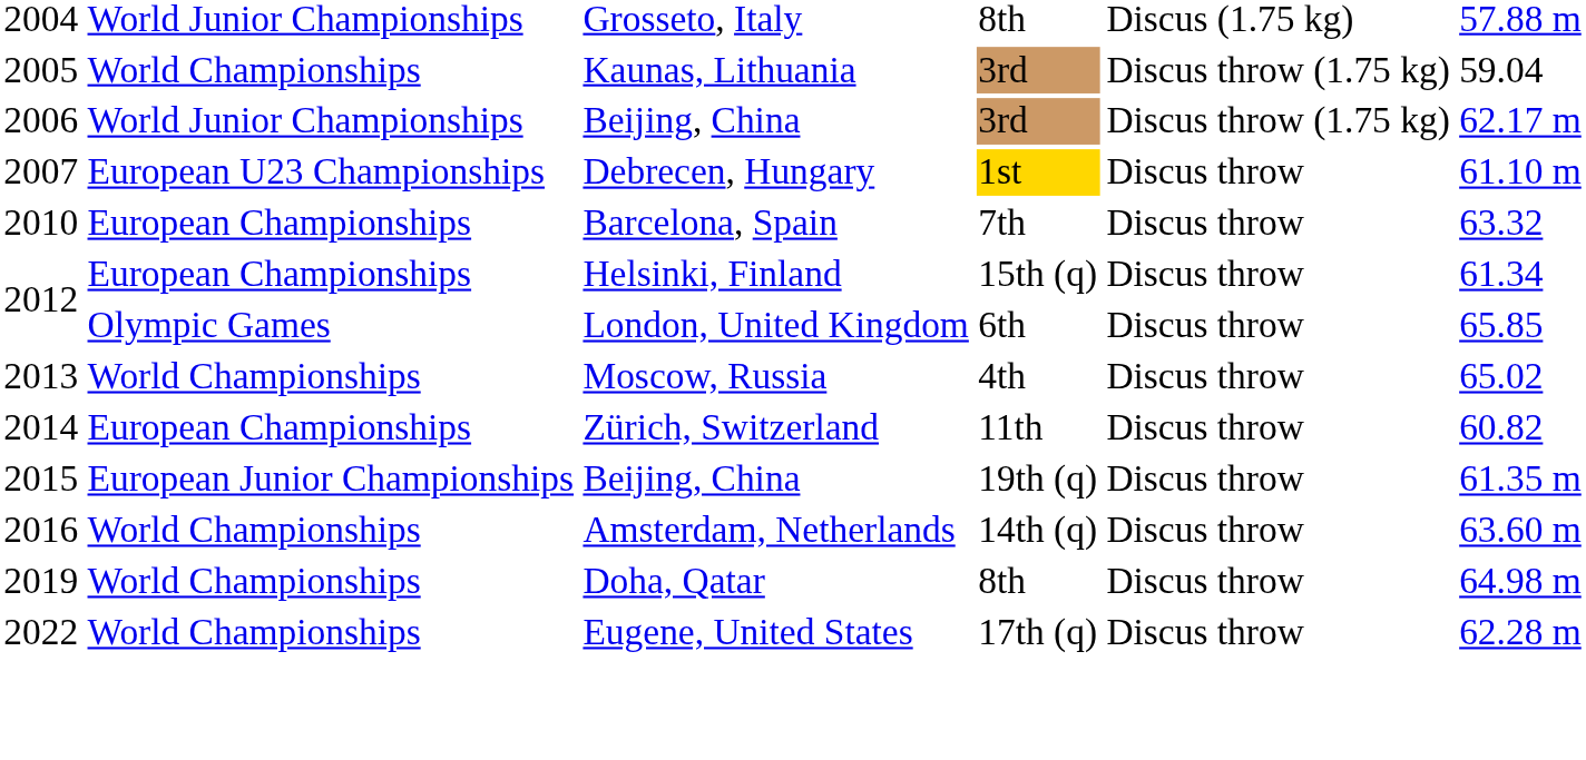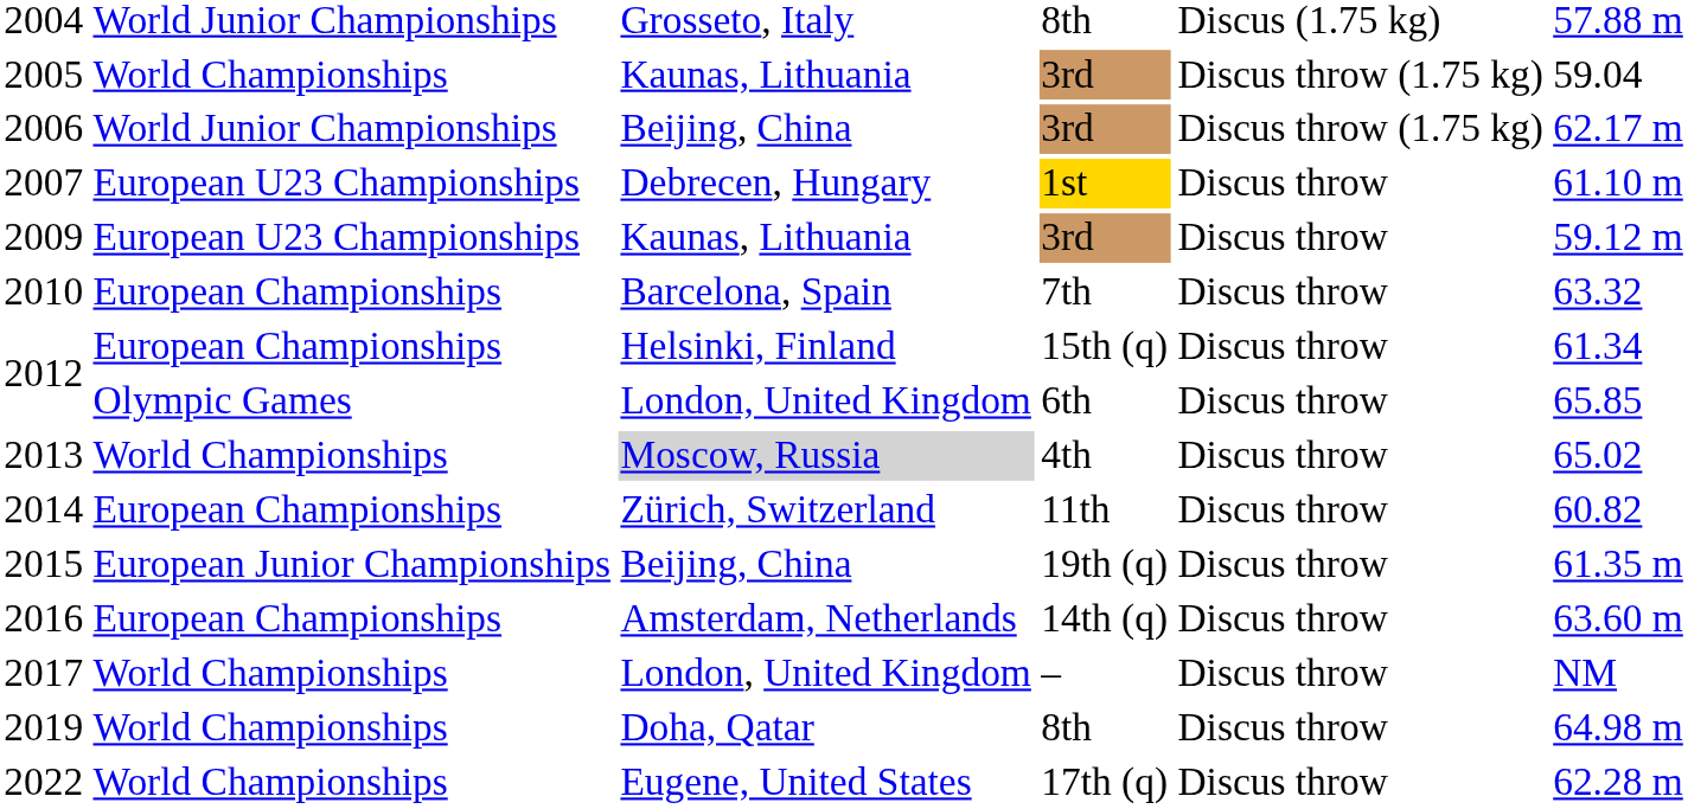+ row: 2009 | European U23 Championships | Kaunas, Lithuania | 3rd | Discus throw | 59.12 m
2013 | column 3: no background -> lightgrey background
2016 | column 2: World Championships -> European Championships
+ row: 2017 | World Championships | London, United Kingdom | – | Discus throw | NM
